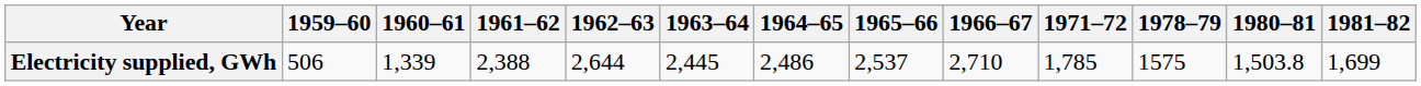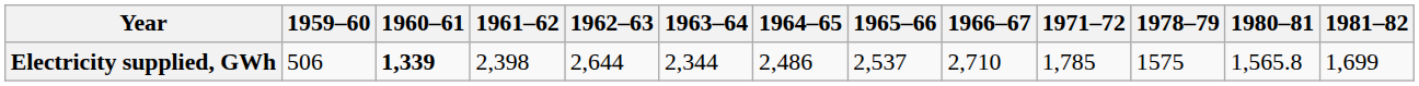Electricity supplied, GWh | 1960–61: normal -> bold
Electricity supplied, GWh | 1961–62: 2,388 -> 2,398
Electricity supplied, GWh | 1963–64: 2,445 -> 2,344
Electricity supplied, GWh | 1980–81: 1,503.8 -> 1,565.8
